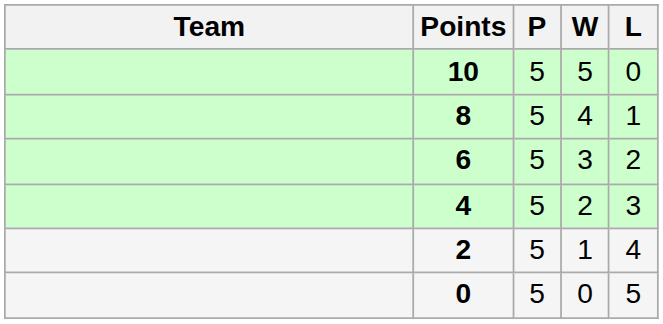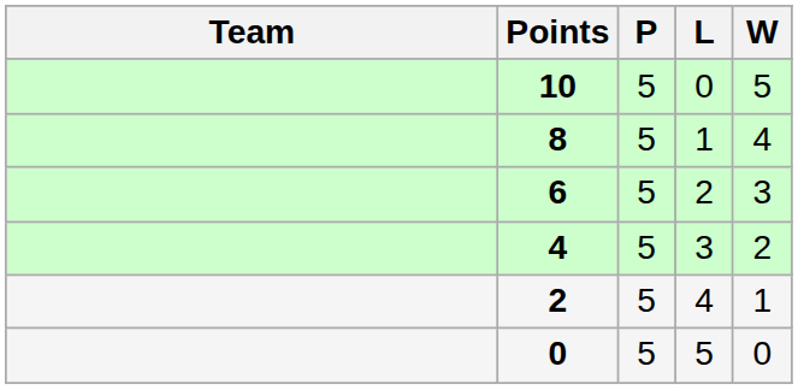columns swapped: W <-> L
